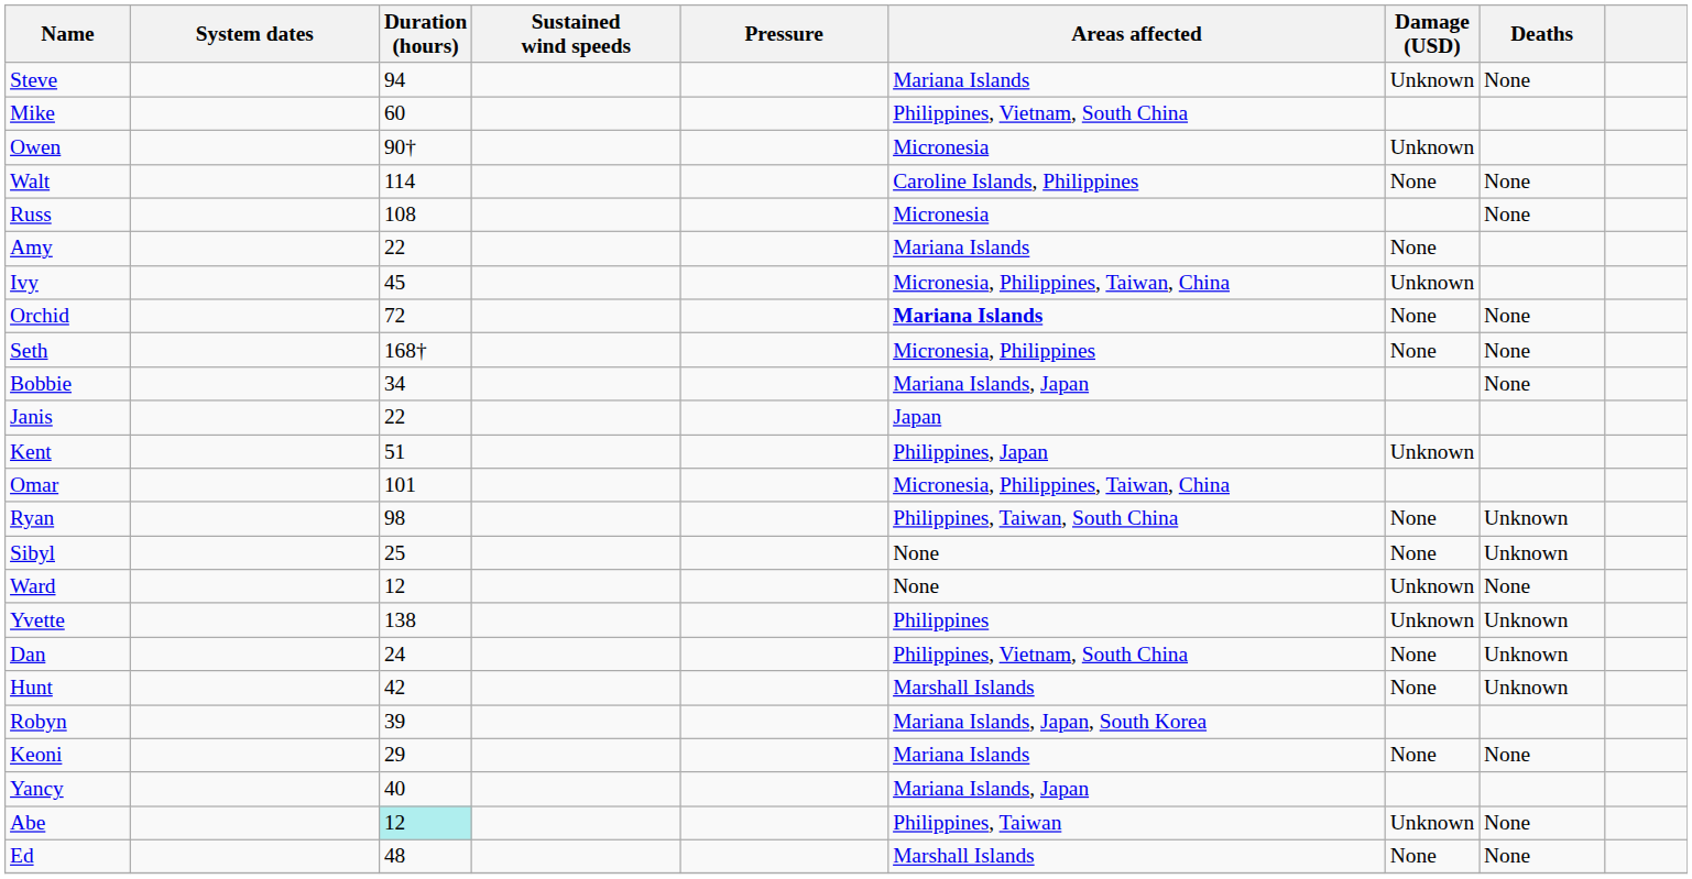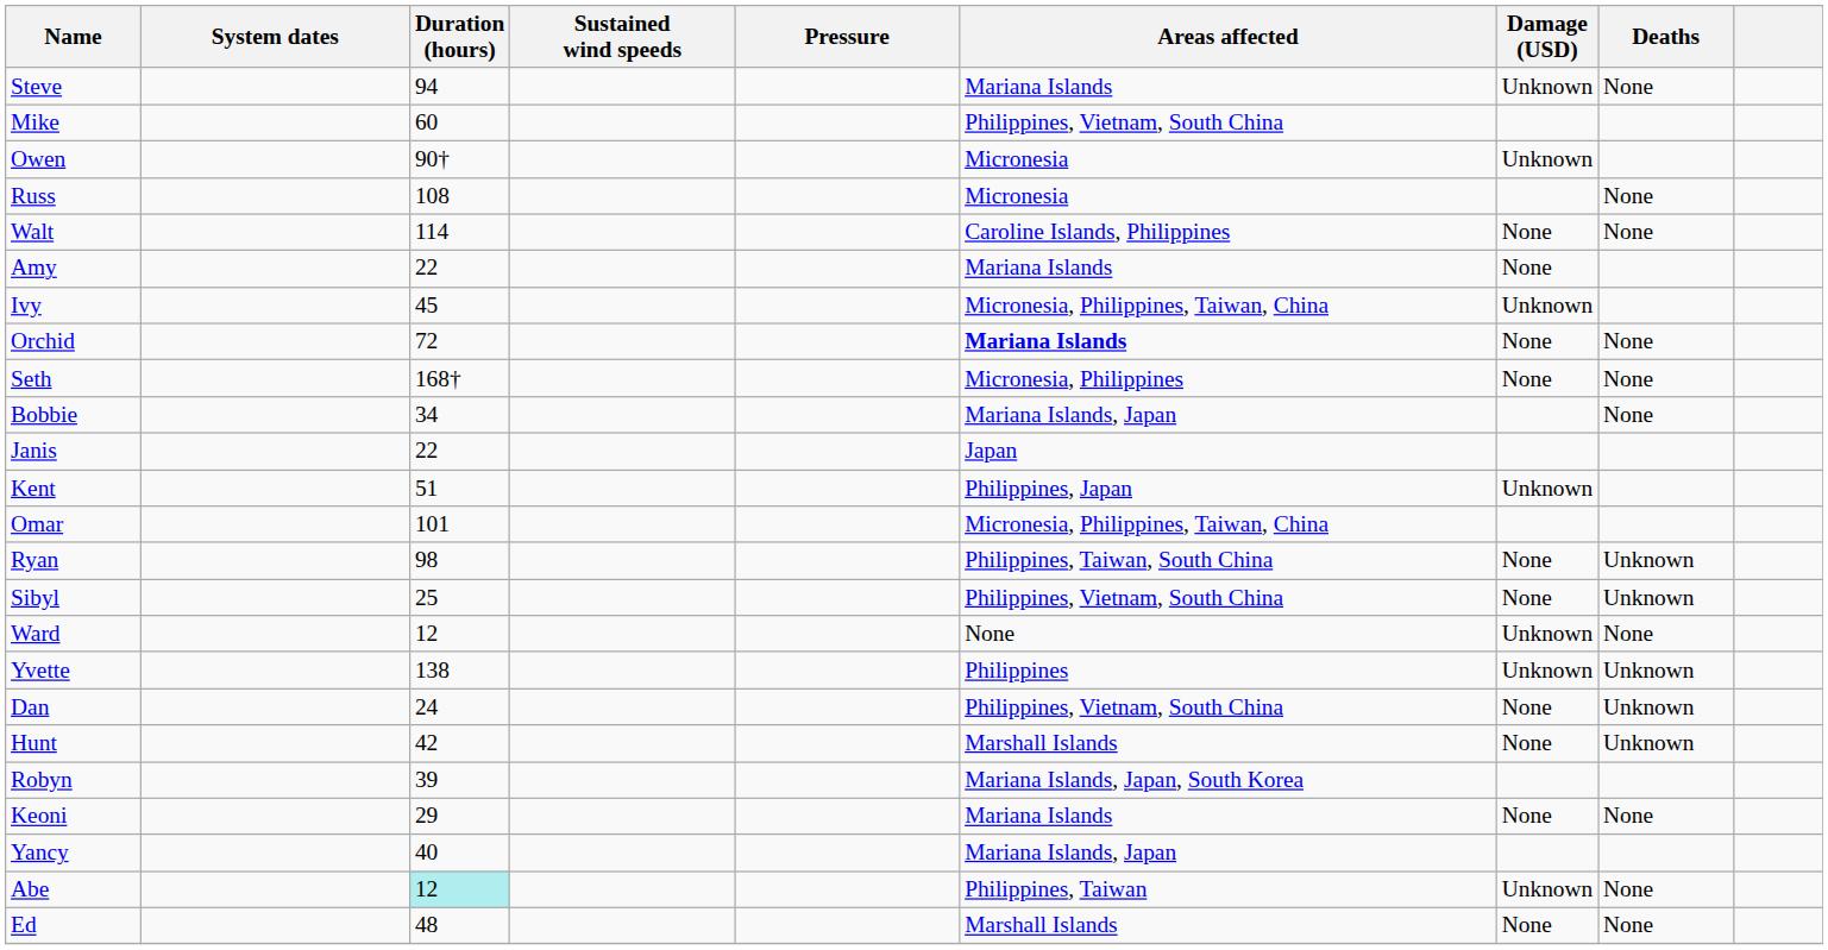rows swapped: Russ <-> Walt
Sibyl | Areas affected: None -> Philippines, Vietnam, South China
